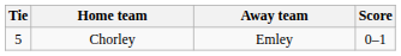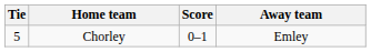columns swapped: Score <-> Away team
